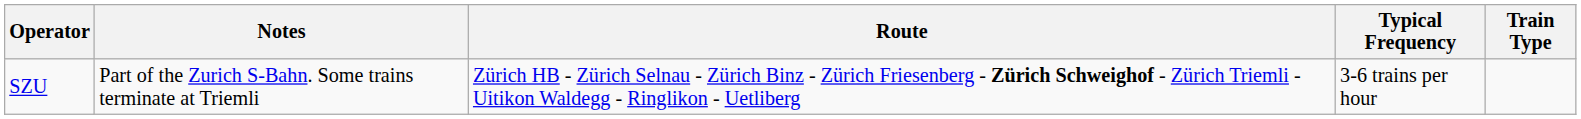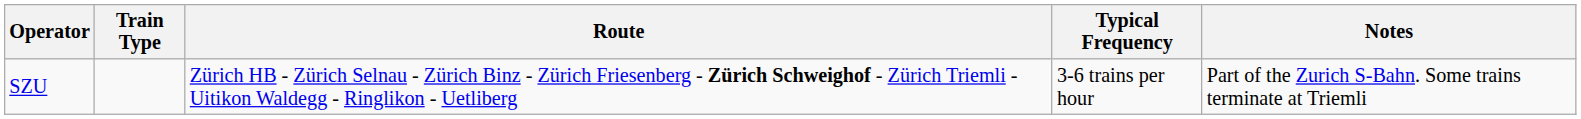columns swapped: Train Type <-> Notes
